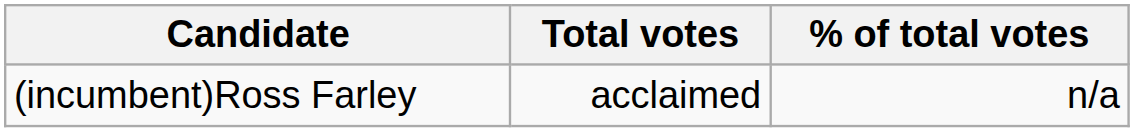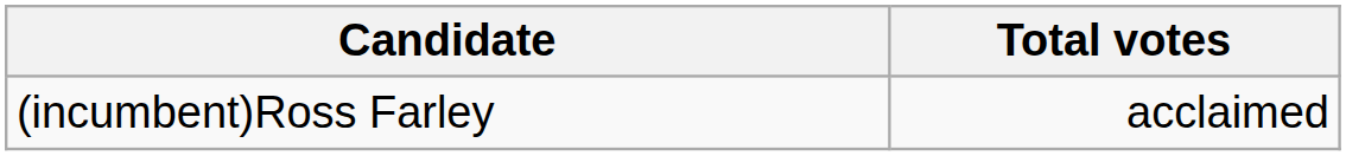- column: % of total votes | n/a
